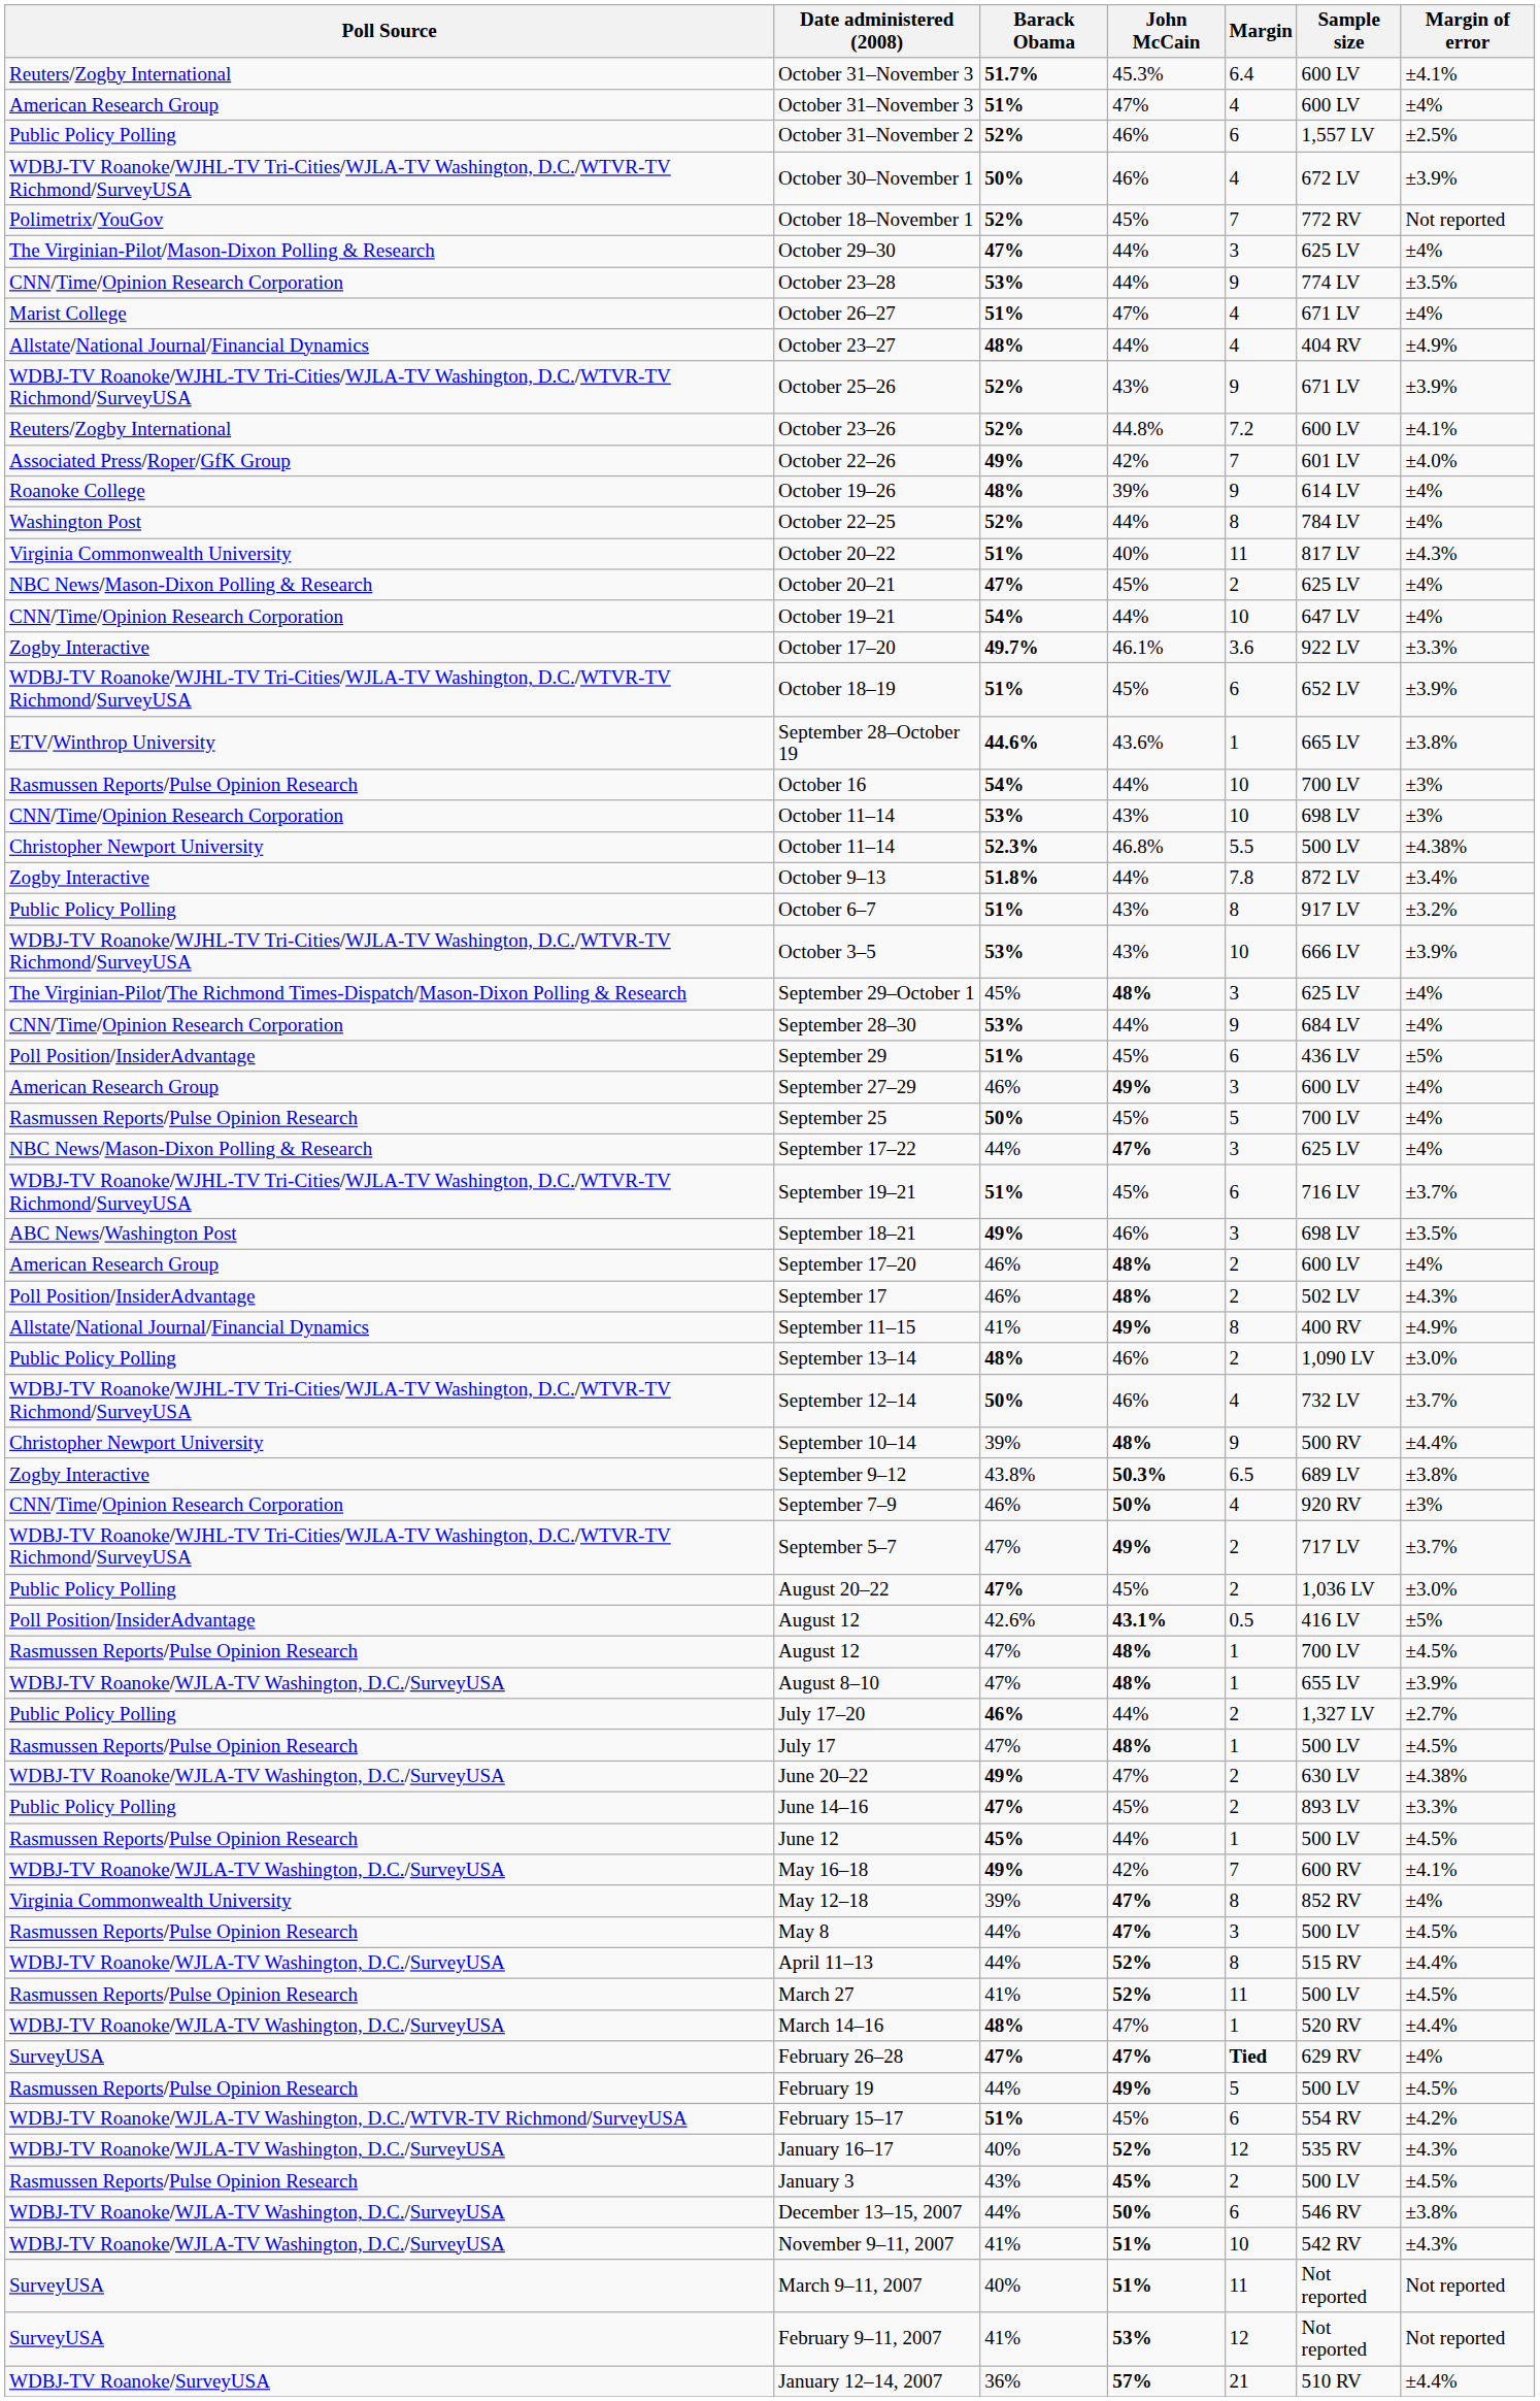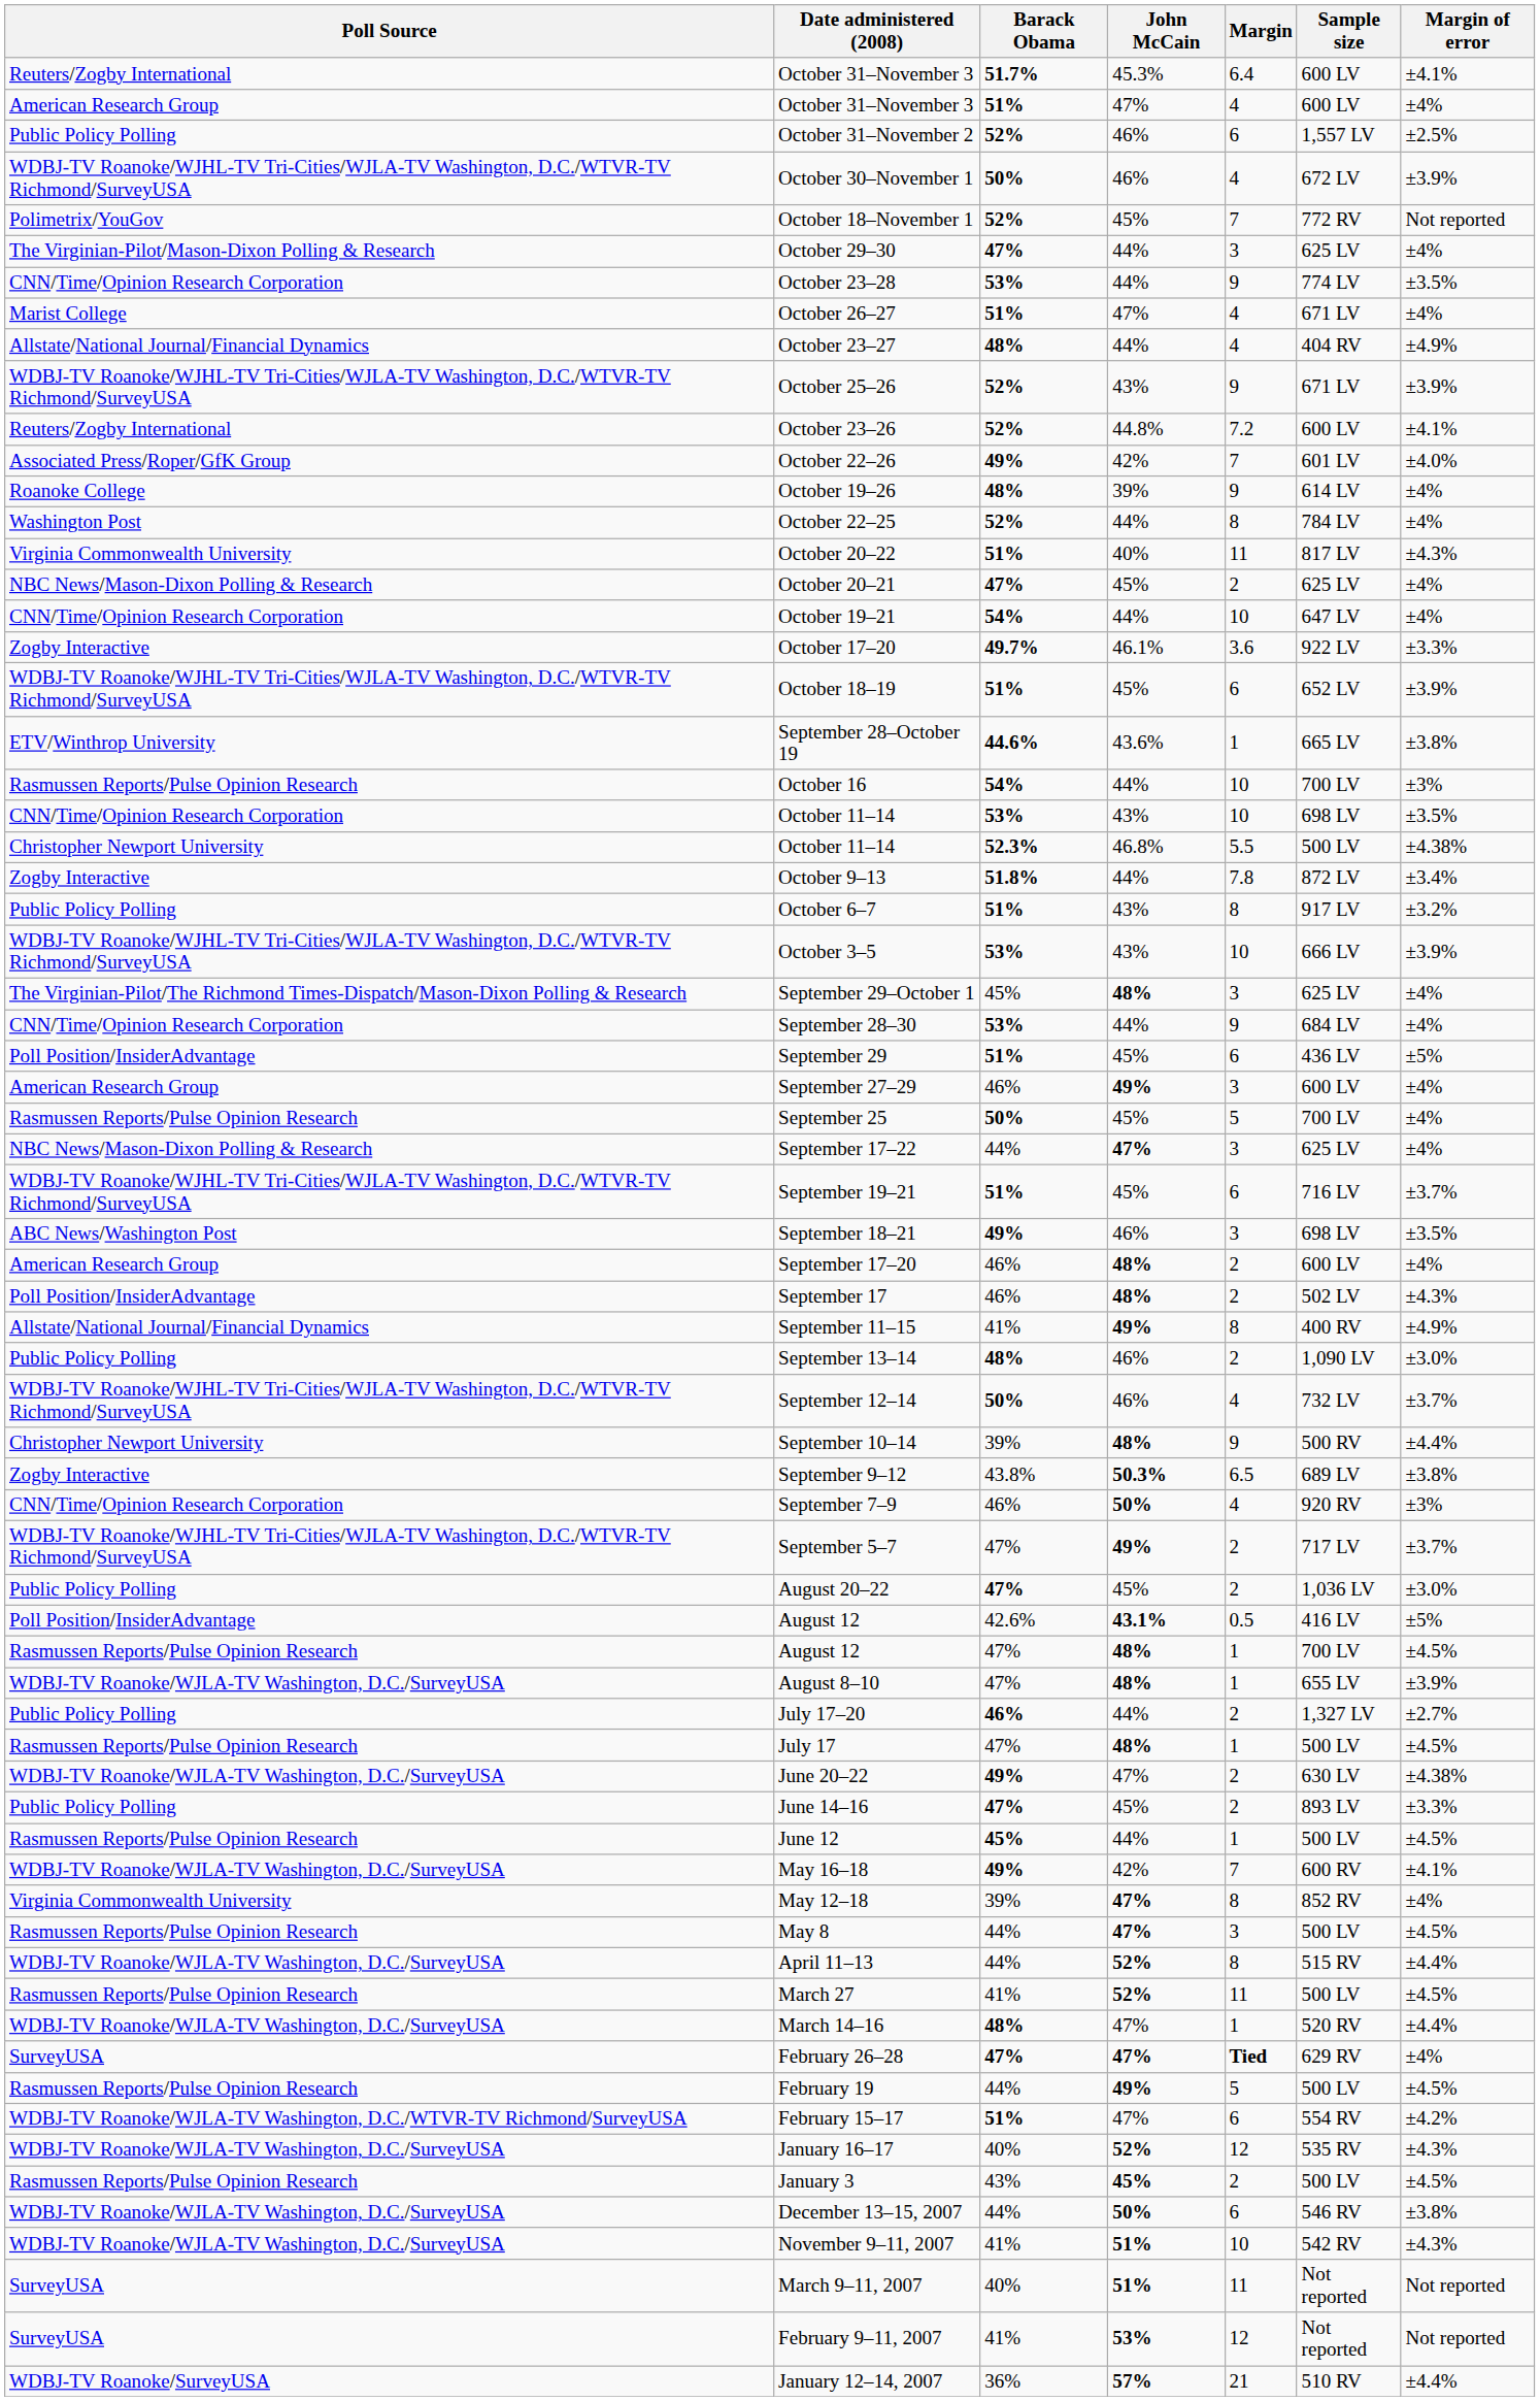CNN/Time/Opinion Research Corporation / October 11–14 | Margin of error: ±3% -> ±3.5%
February 15–17 | John McCain: 45% -> 47%
